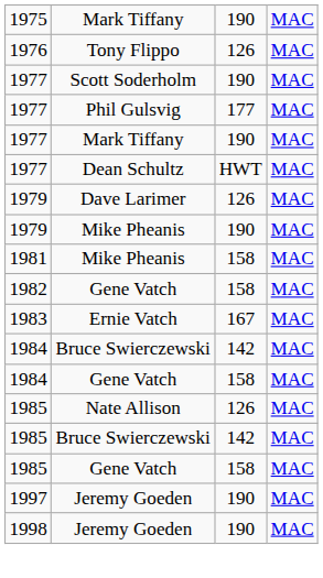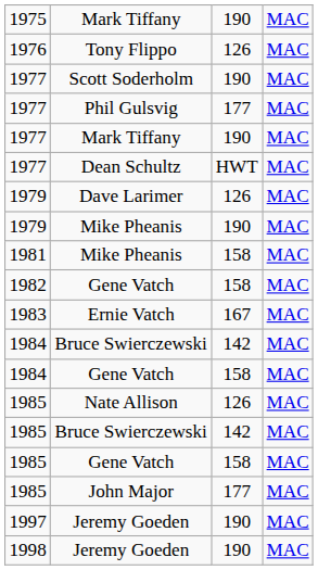+ row: 1985 | John Major | 177 | MAC
